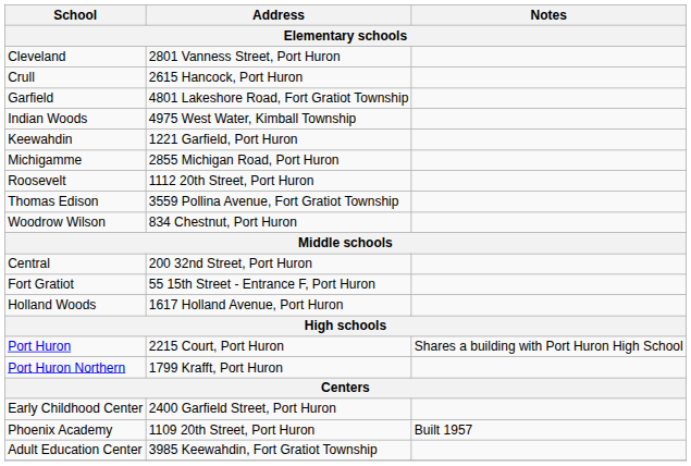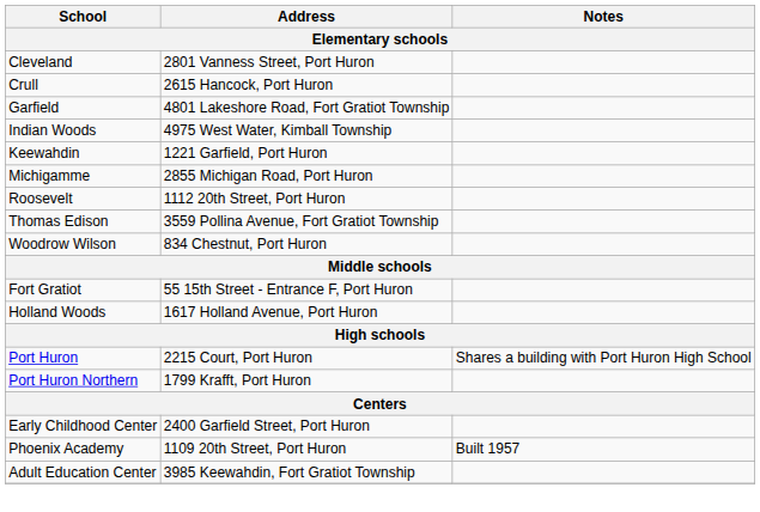- row: Central | 200 32nd Street, Port Huron
